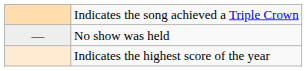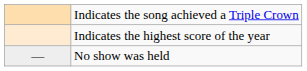rows swapped: Indicates the highest score of the year <-> No show was held
